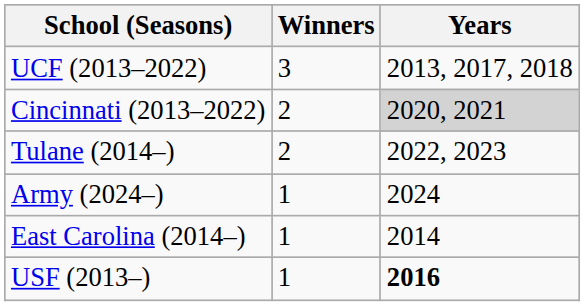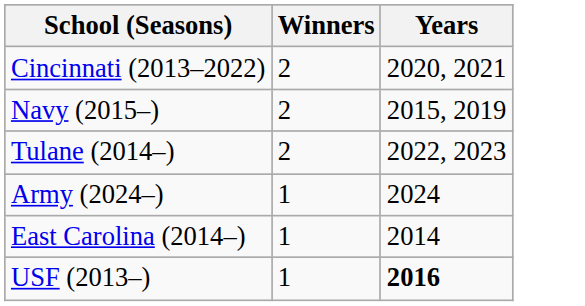- row: UCF (2013–2022) | 3 | 2013, 2017, 2018
Cincinnati (2013–2022) | Years: lightgrey background -> no background
+ row: Navy (2015–) | 2 | 2015, 2019
